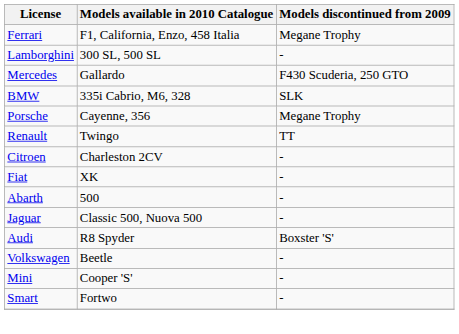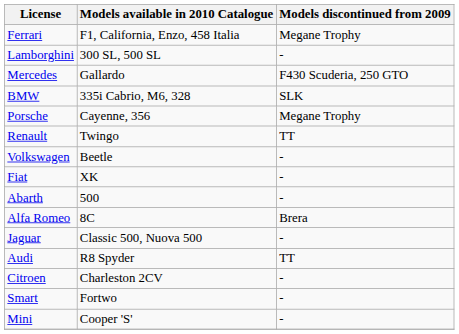rows swapped: Volkswagen <-> Citroen
+ row: Alfa Romeo | 8C | Brera
Audi | Models discontinued from 2009: Boxster 'S' -> TT
rows swapped: Mini <-> Smart
